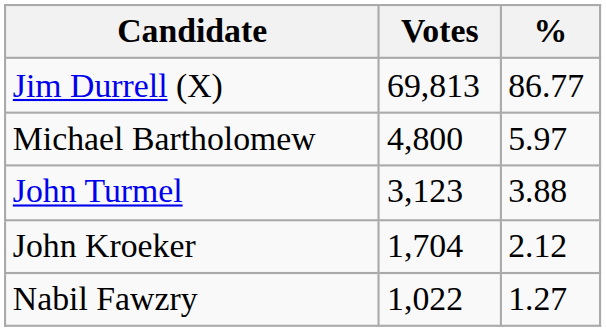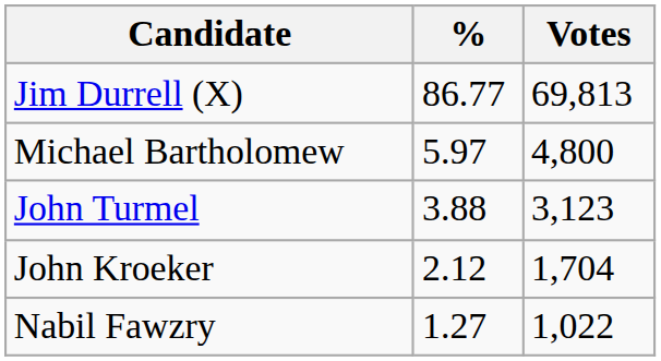columns swapped: Votes <-> %
